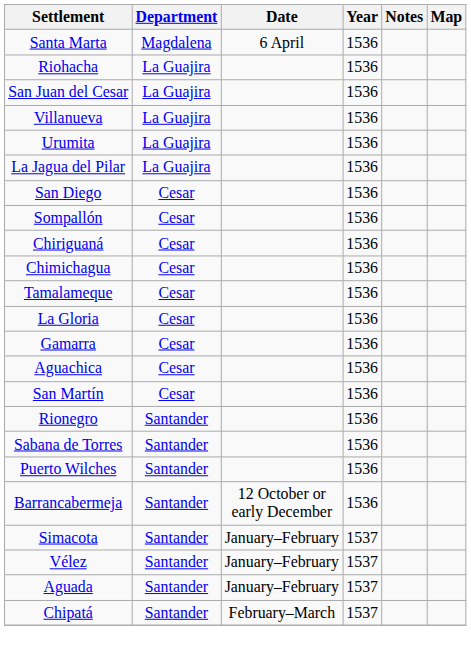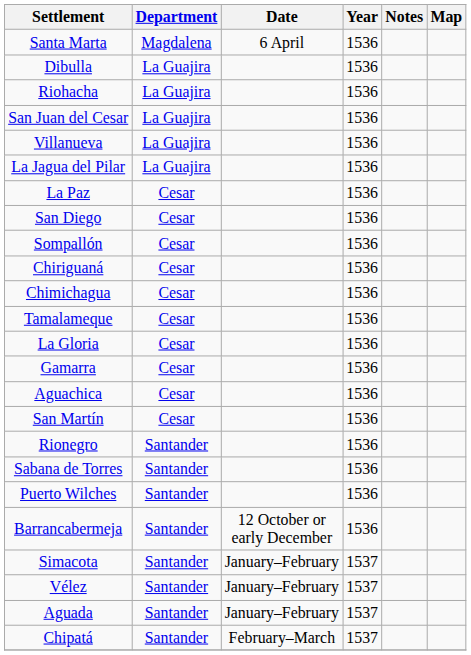+ row: Dibulla | La Guajira | 1536
- row: Urumita | La Guajira | 1536
+ row: La Paz | Cesar | 1536
